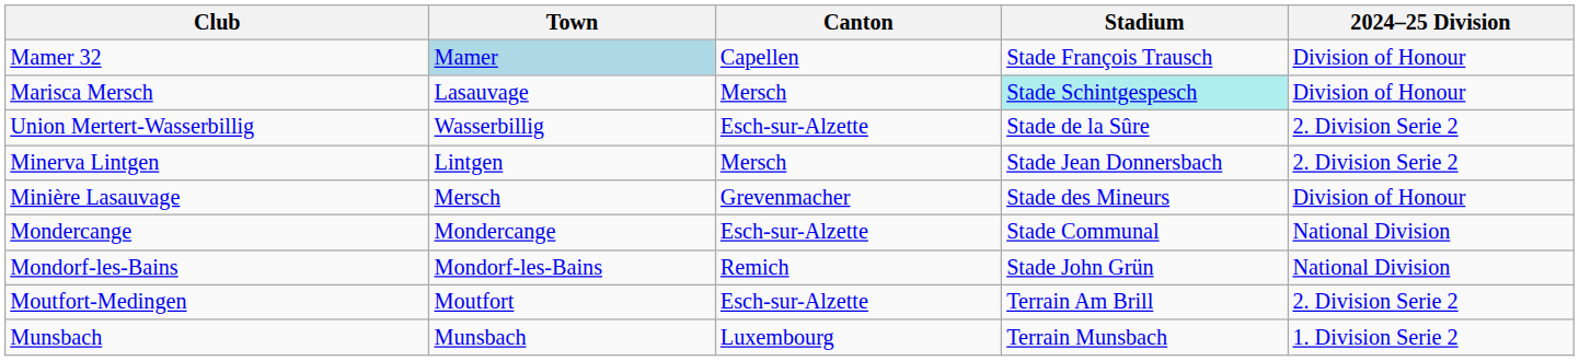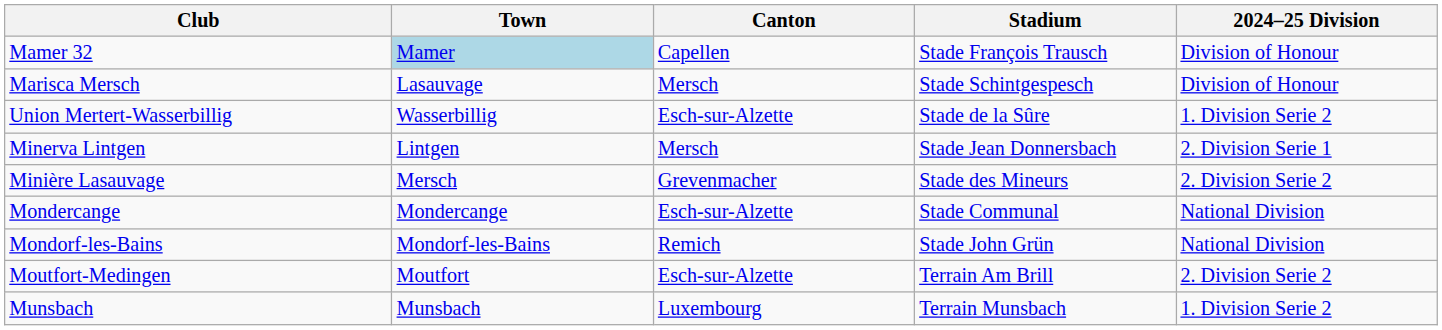Marisca Mersch | Stadium: paleturquoise background -> no background
Union Mertert-Wasserbillig | 2024–25 Division: 2. Division Serie 2 -> 1. Division Serie 2
Minerva Lintgen | 2024–25 Division: 2. Division Serie 2 -> 2. Division Serie 1
Minière Lasauvage | 2024–25 Division: Division of Honour -> 2. Division Serie 2
